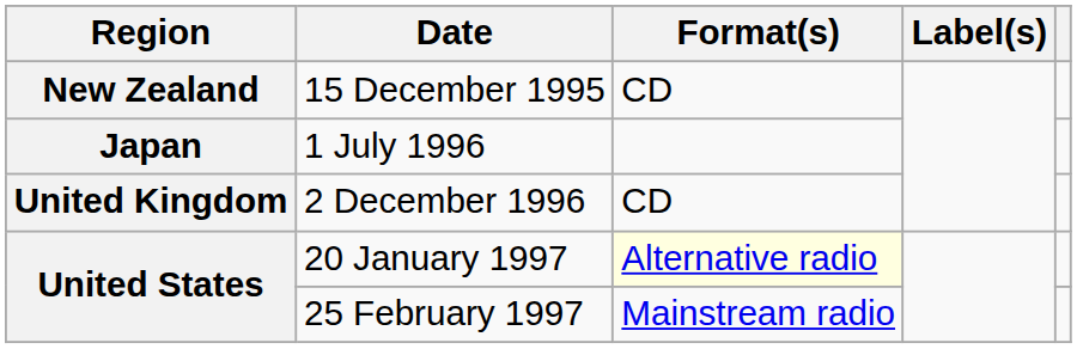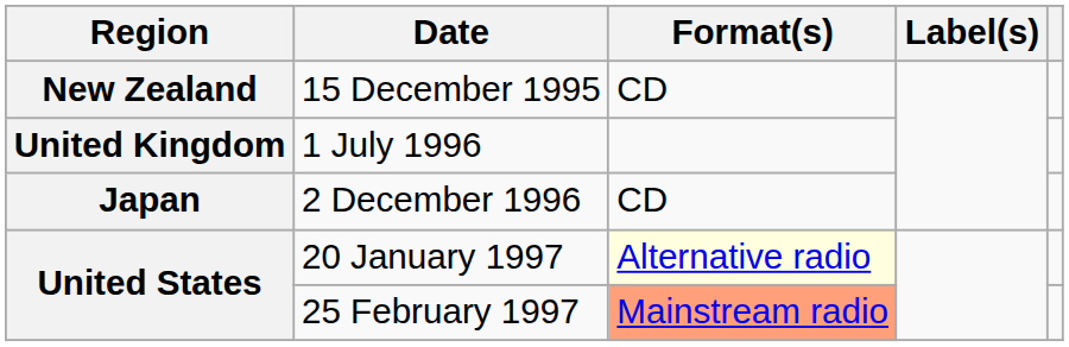1 July 1996 | Region: Japan -> United Kingdom
2 December 1996 | Region: United Kingdom -> Japan
25 February 1997 | Format(s): no background -> lightsalmon background
